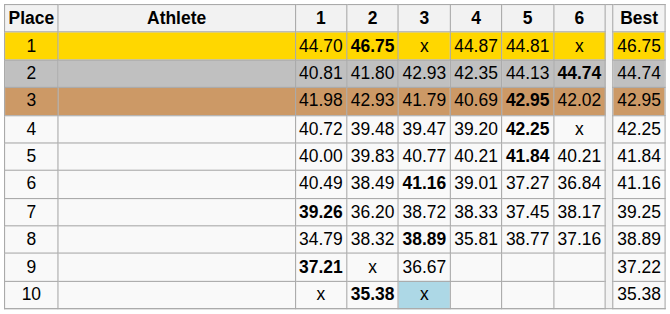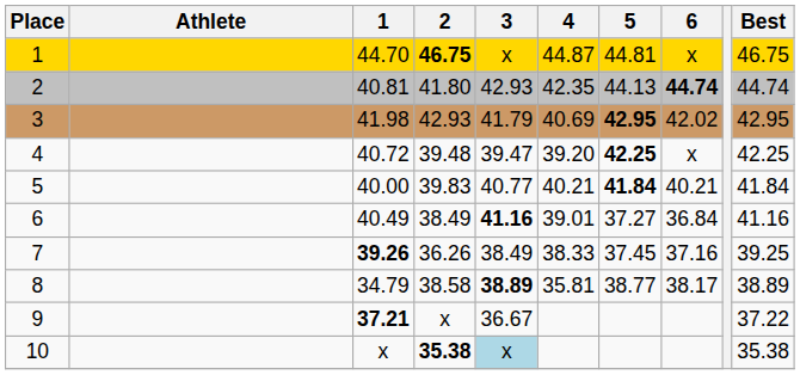7 | 2: 36.20 -> 36.26
7 | 3: 38.72 -> 38.49
7 | 6: 38.17 -> 37.16
8 | 2: 38.32 -> 38.58
8 | 6: 37.16 -> 38.17
